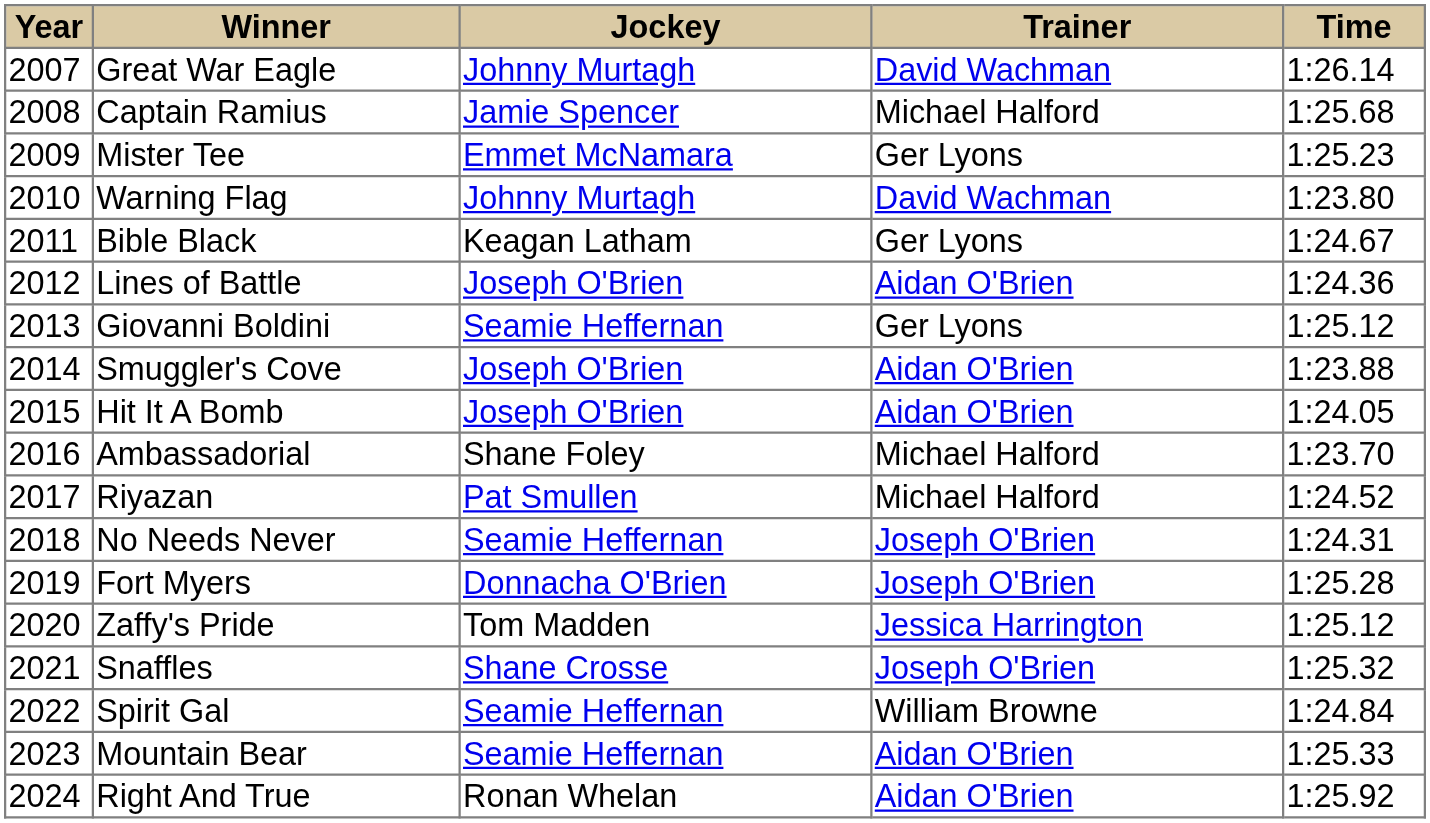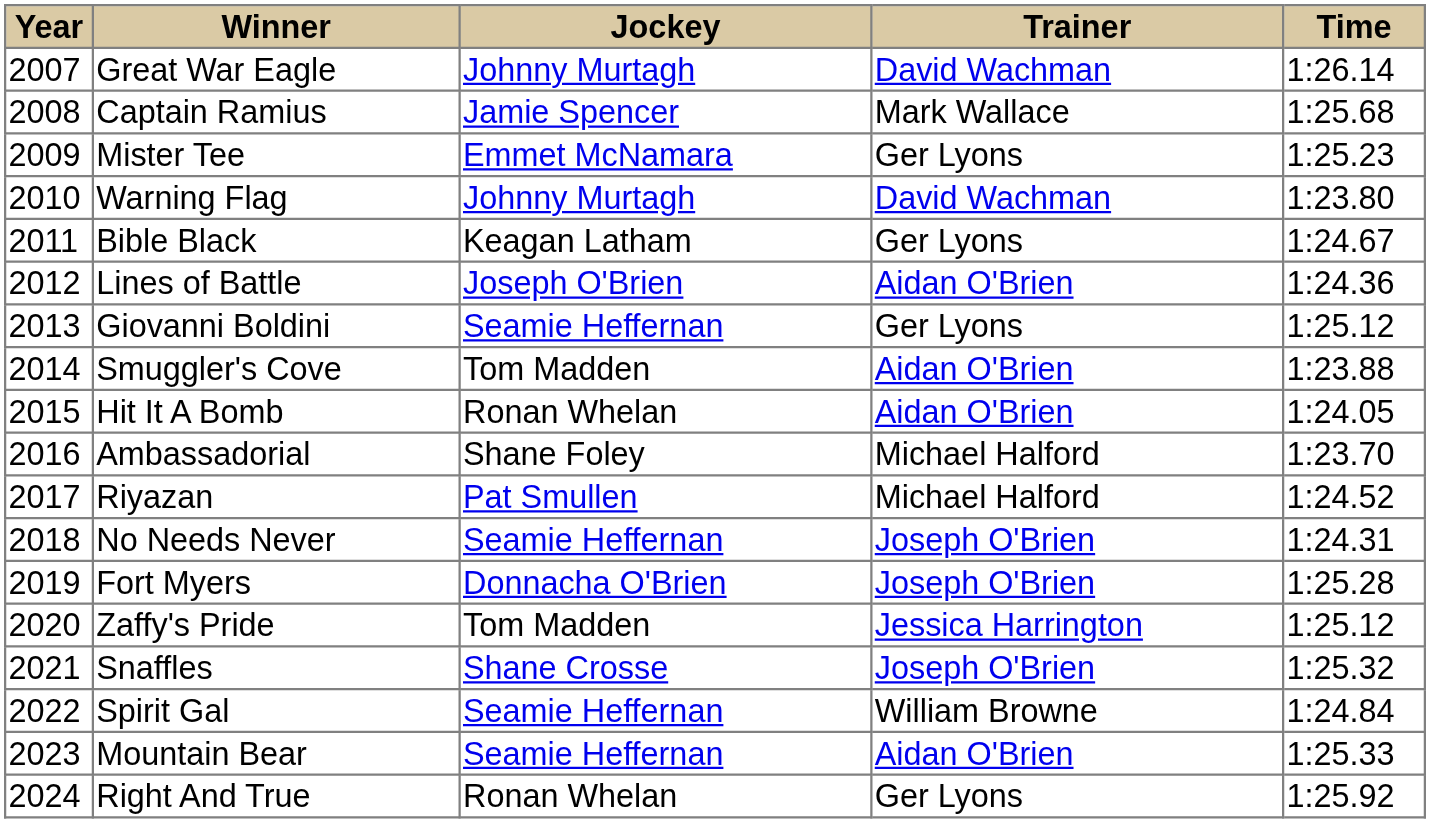Captain Ramius | Trainer: Michael Halford -> Mark Wallace
Smuggler's Cove | Jockey: Joseph O'Brien -> Tom Madden
Hit It A Bomb | Jockey: Joseph O'Brien -> Ronan Whelan
Right And True | Trainer: Aidan O'Brien -> Ger Lyons
